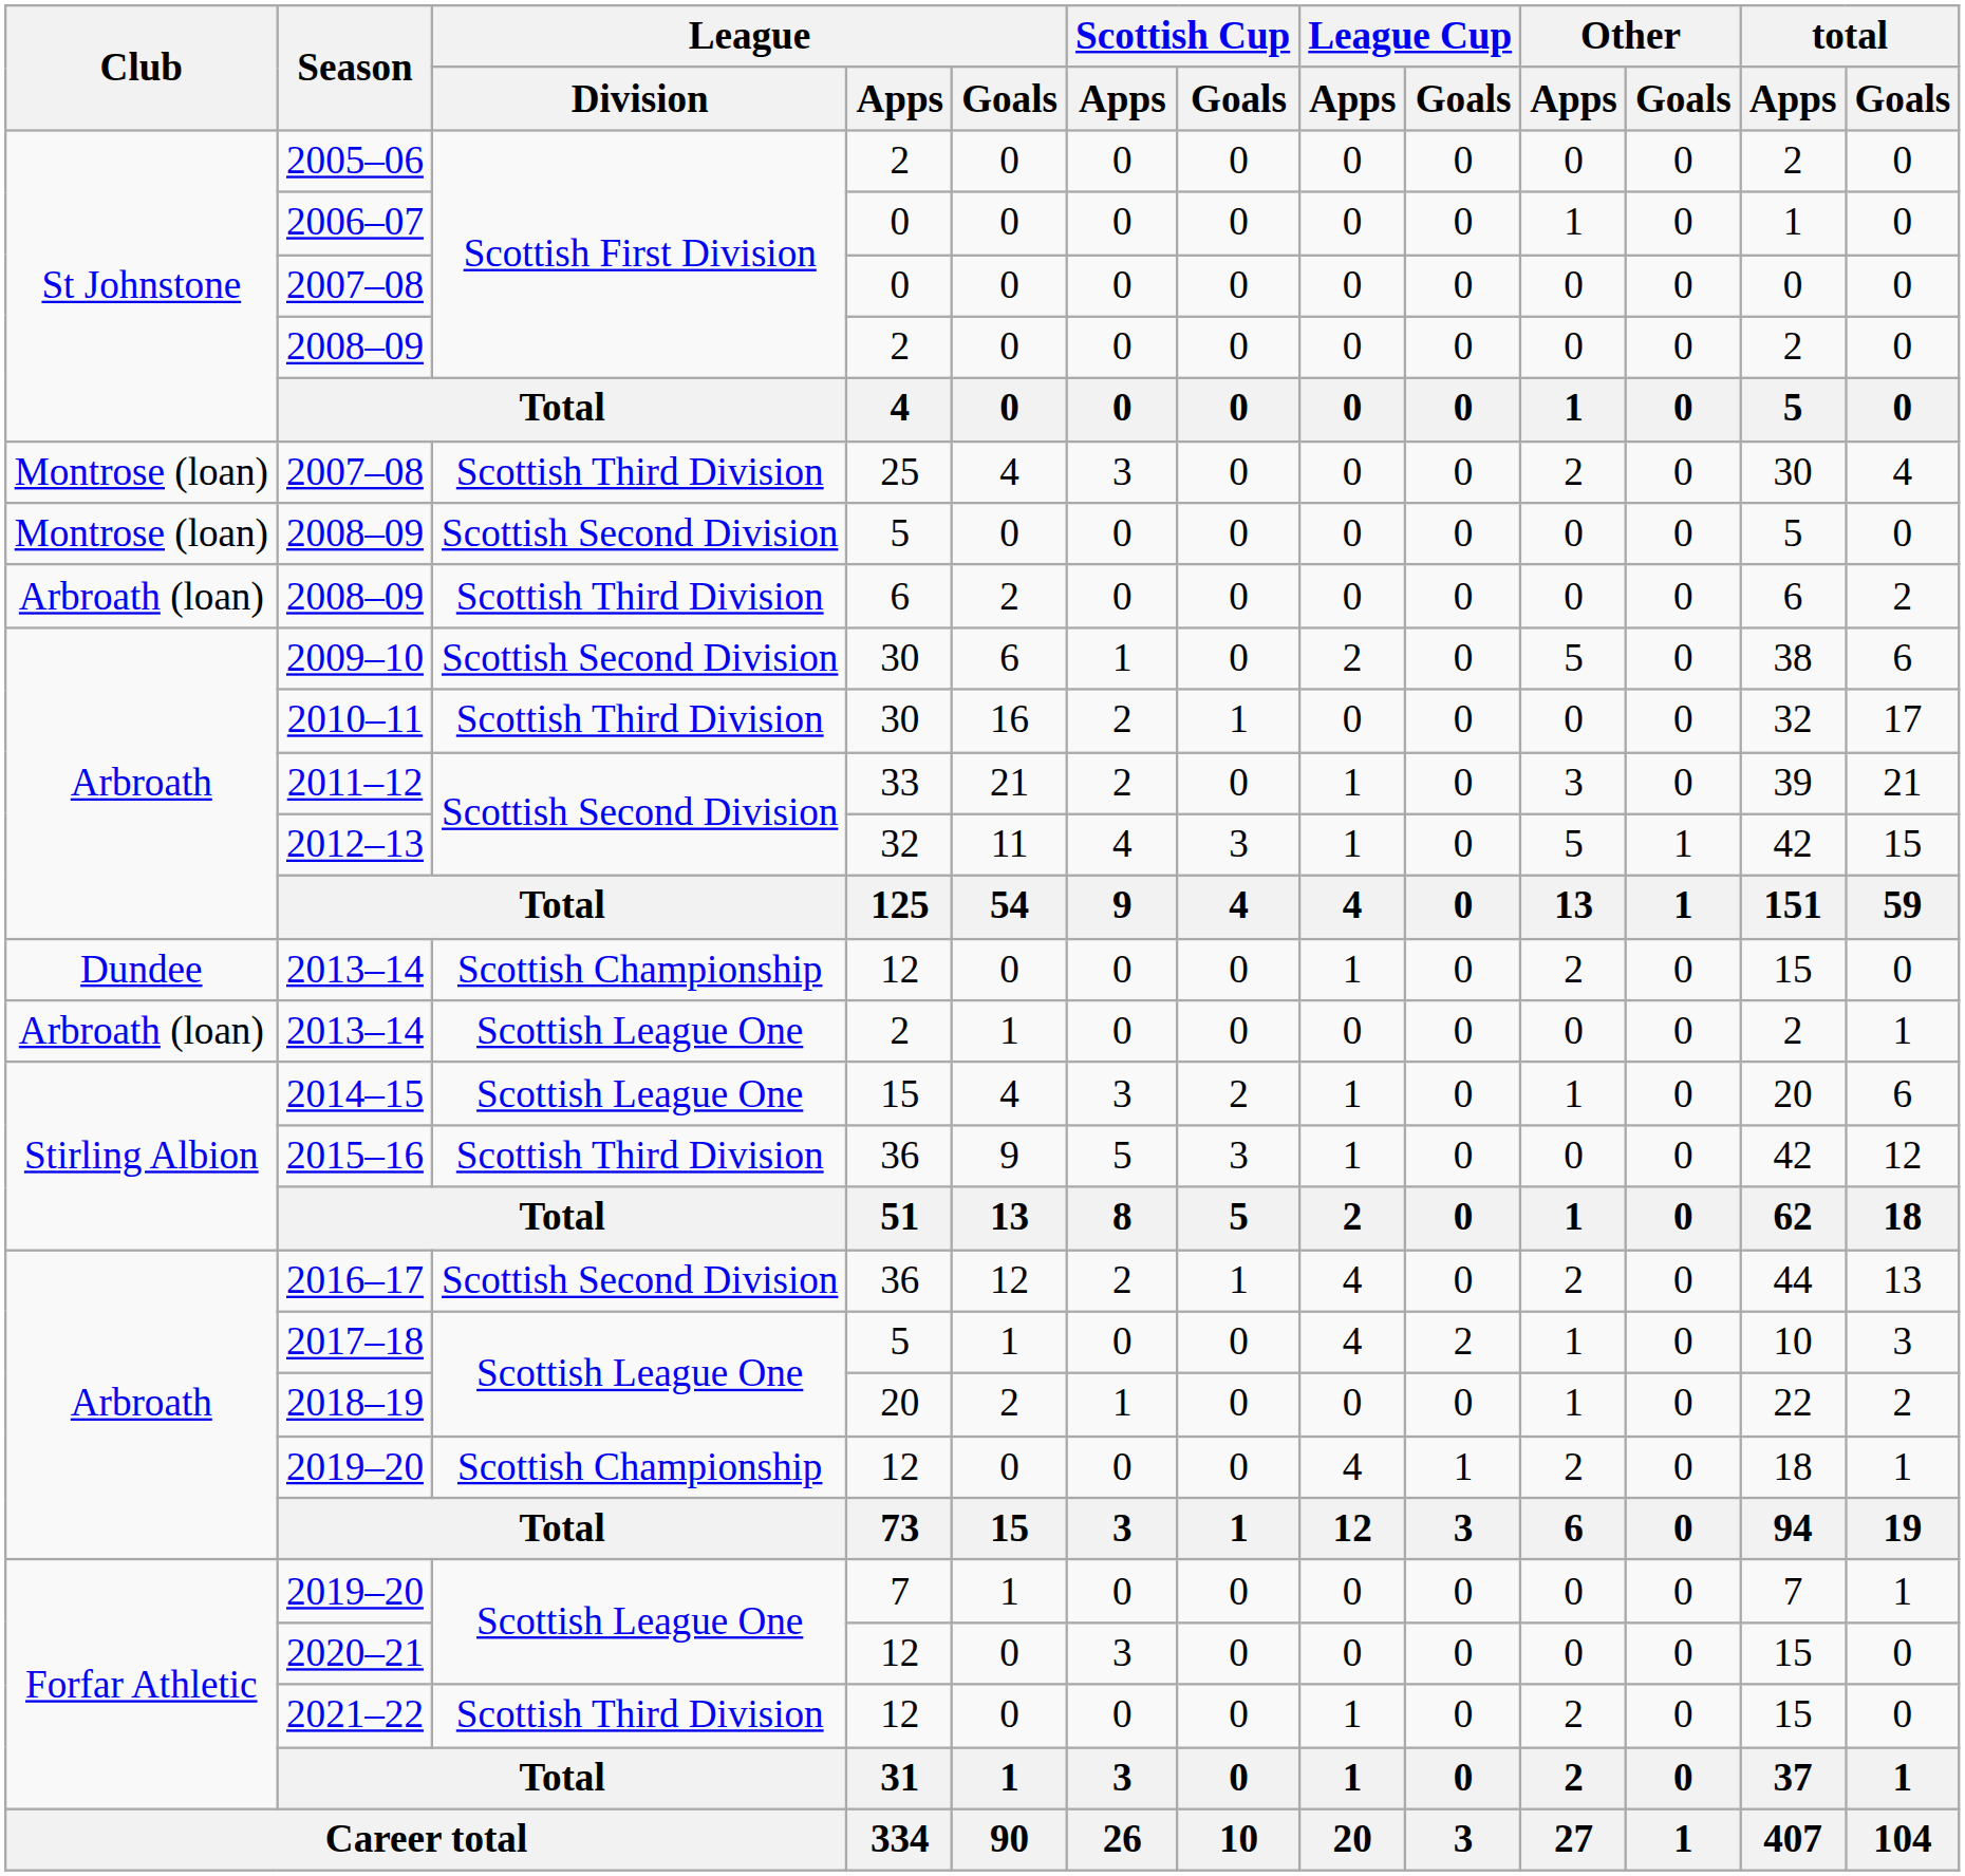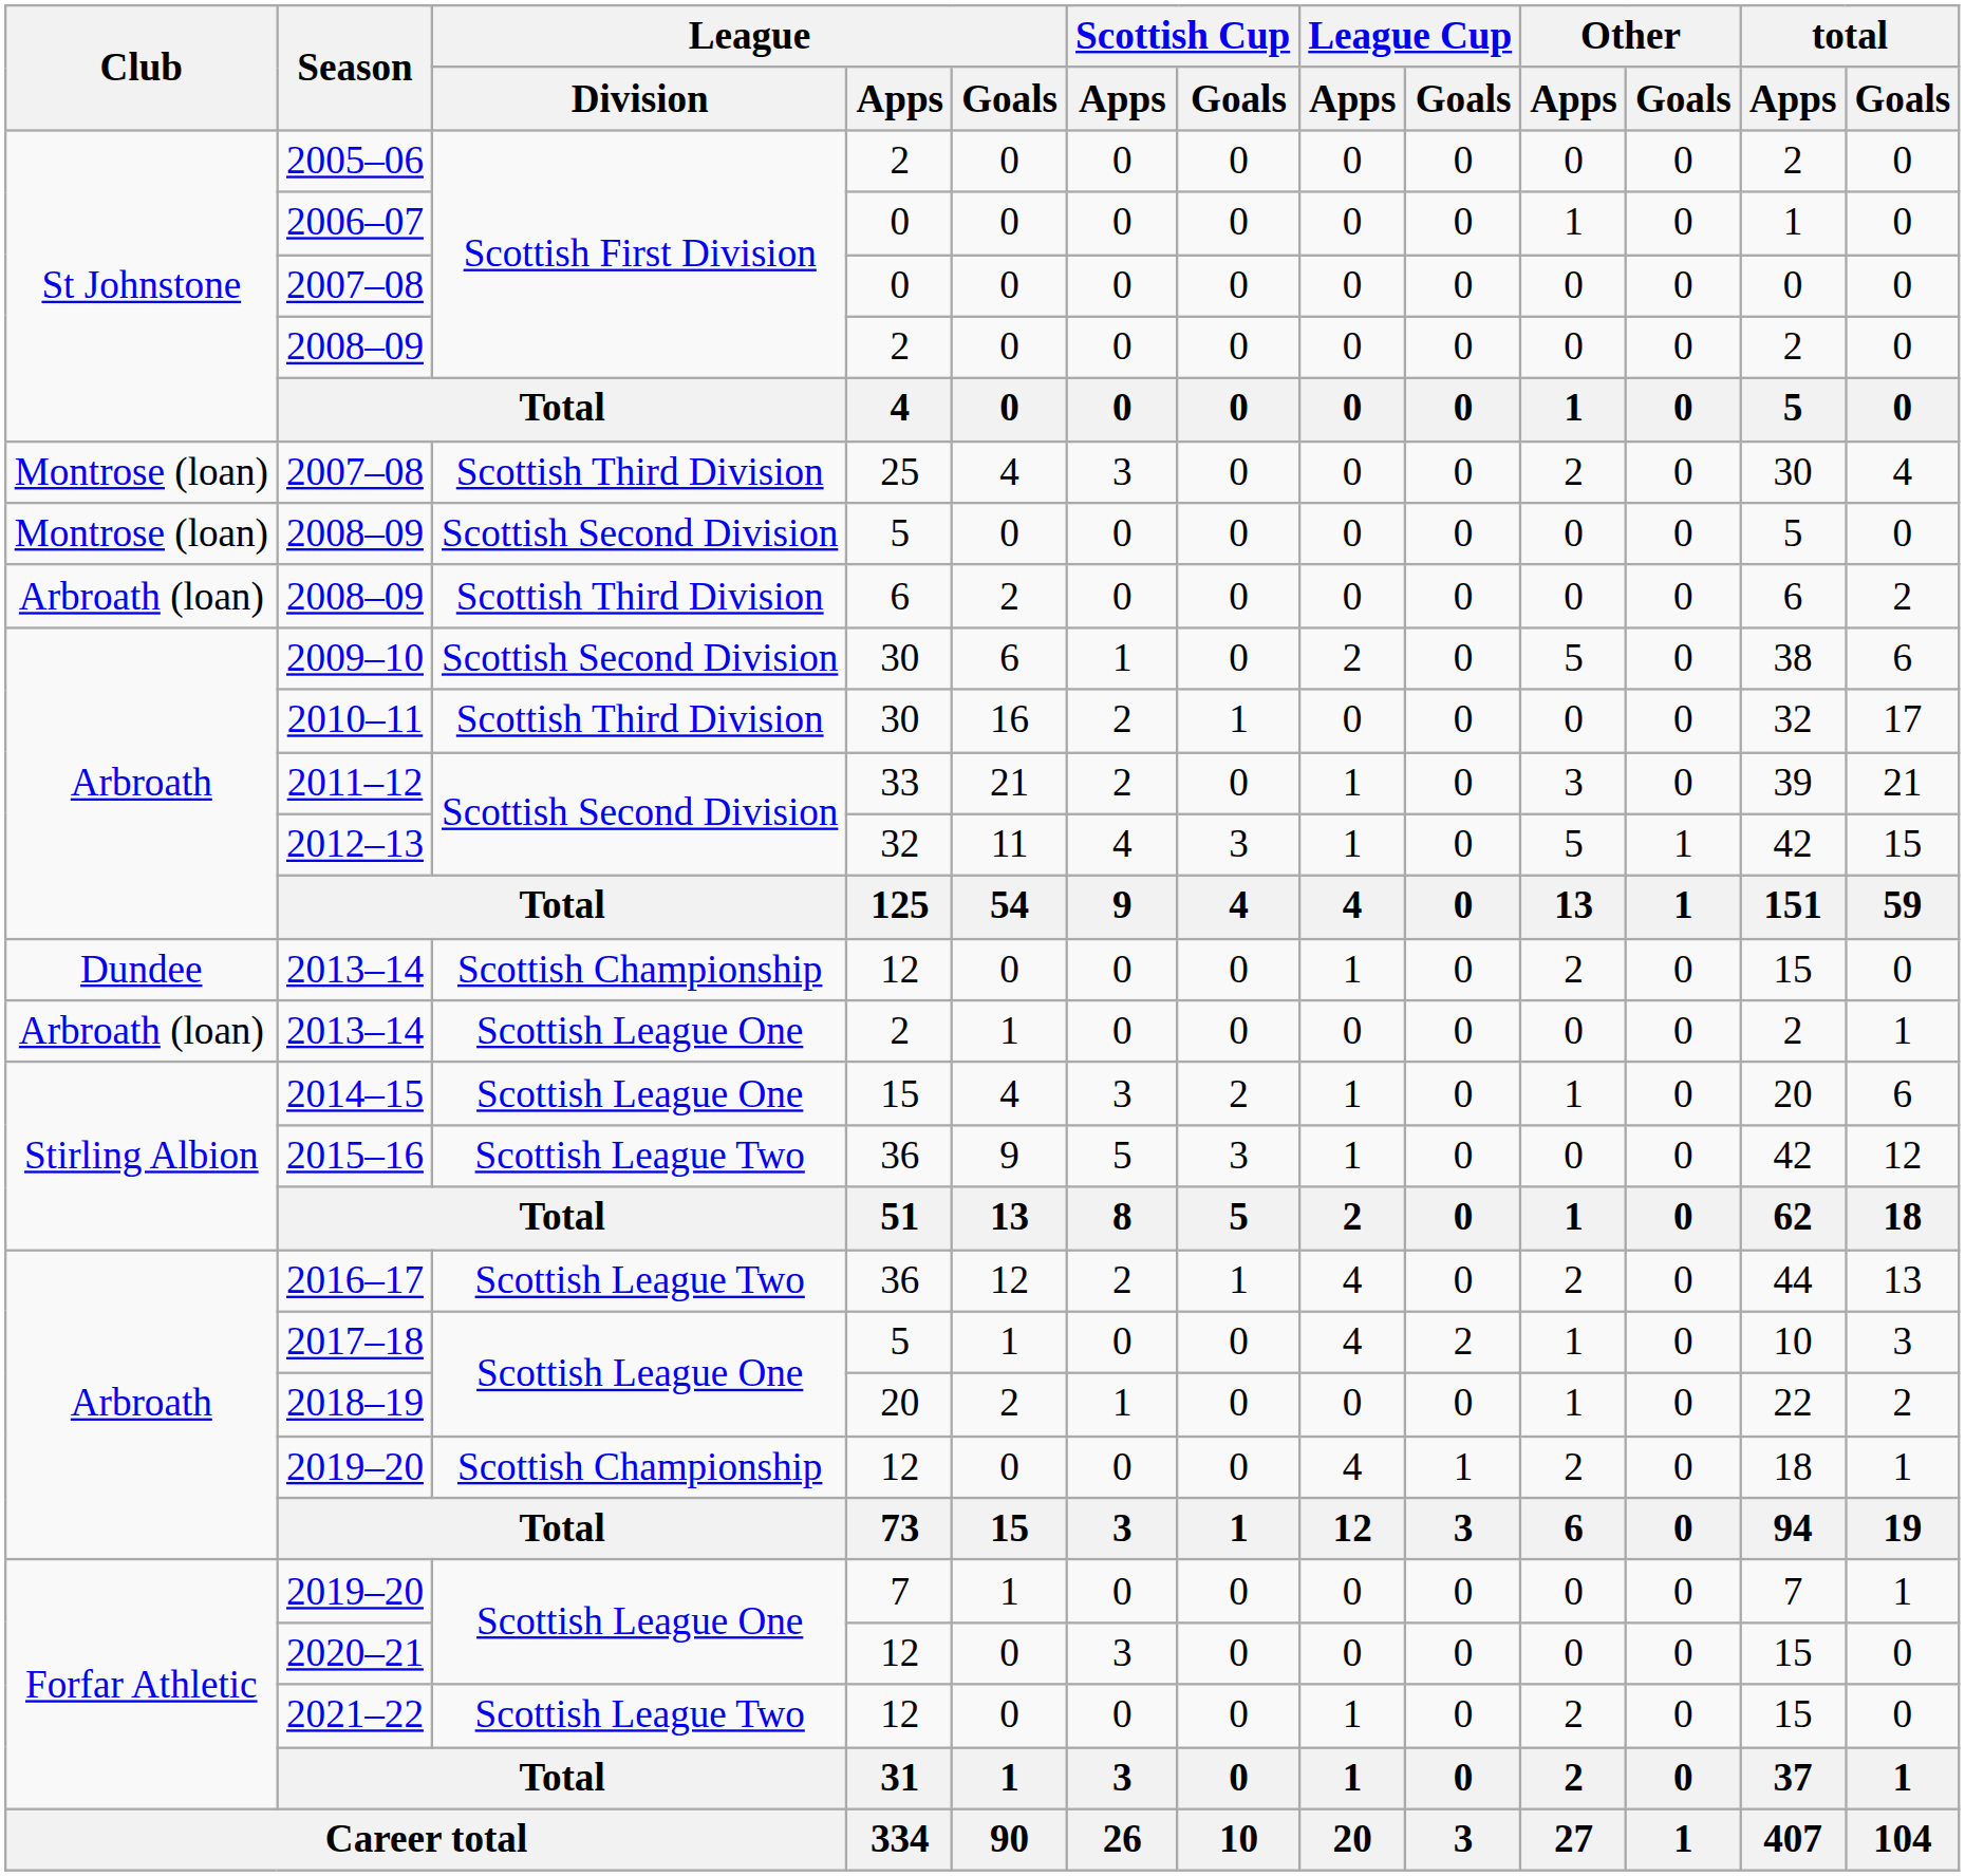2015–16 | League / Division: Scottish Third Division -> Scottish League Two
2016–17 | League / Division: Scottish Second Division -> Scottish League Two
2021–22 | League / Division: Scottish Third Division -> Scottish League Two
